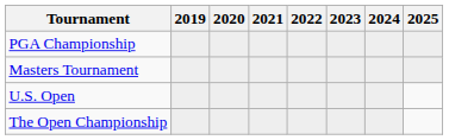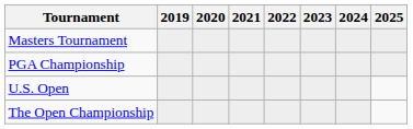rows swapped: Masters Tournament <-> PGA Championship
